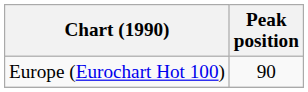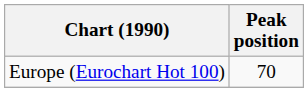Europe (Eurochart Hot 100) | Peak position: 90 -> 70
